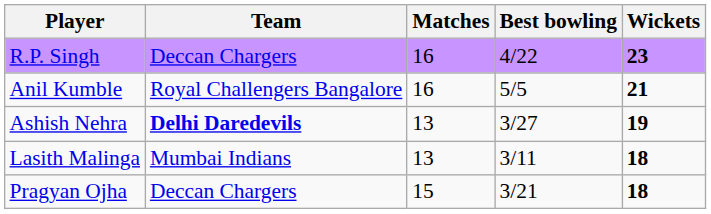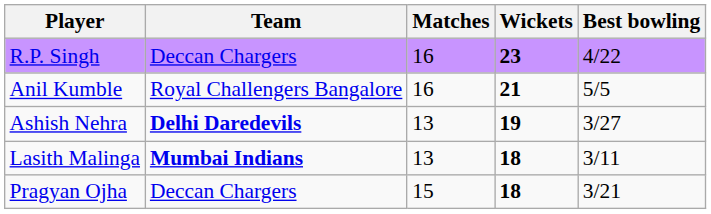columns swapped: Wickets <-> Best bowling
Lasith Malinga | Team: normal -> bold
